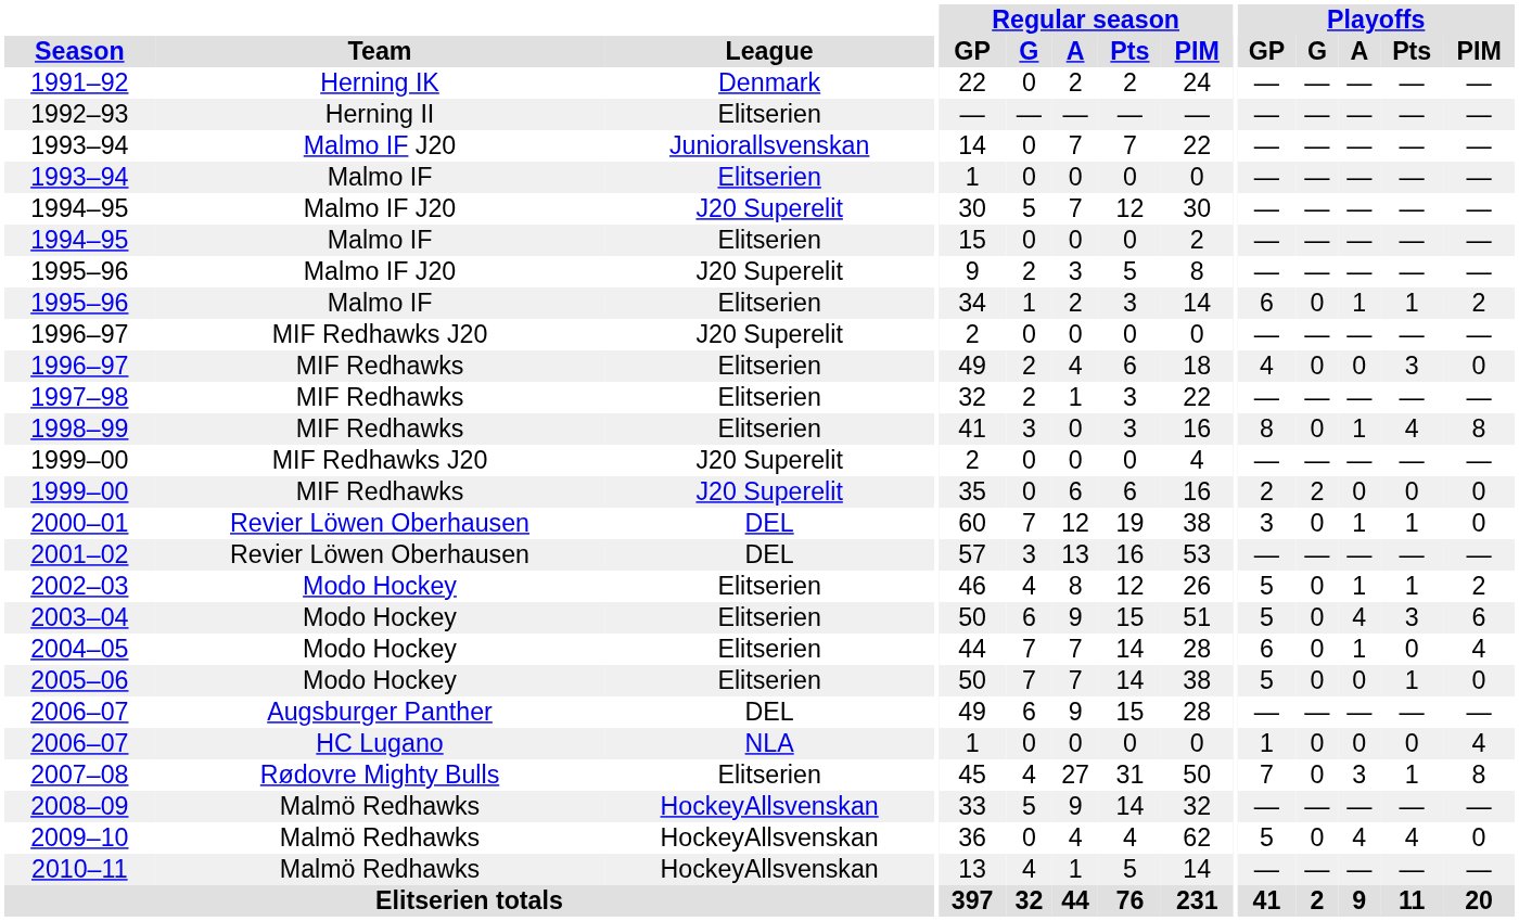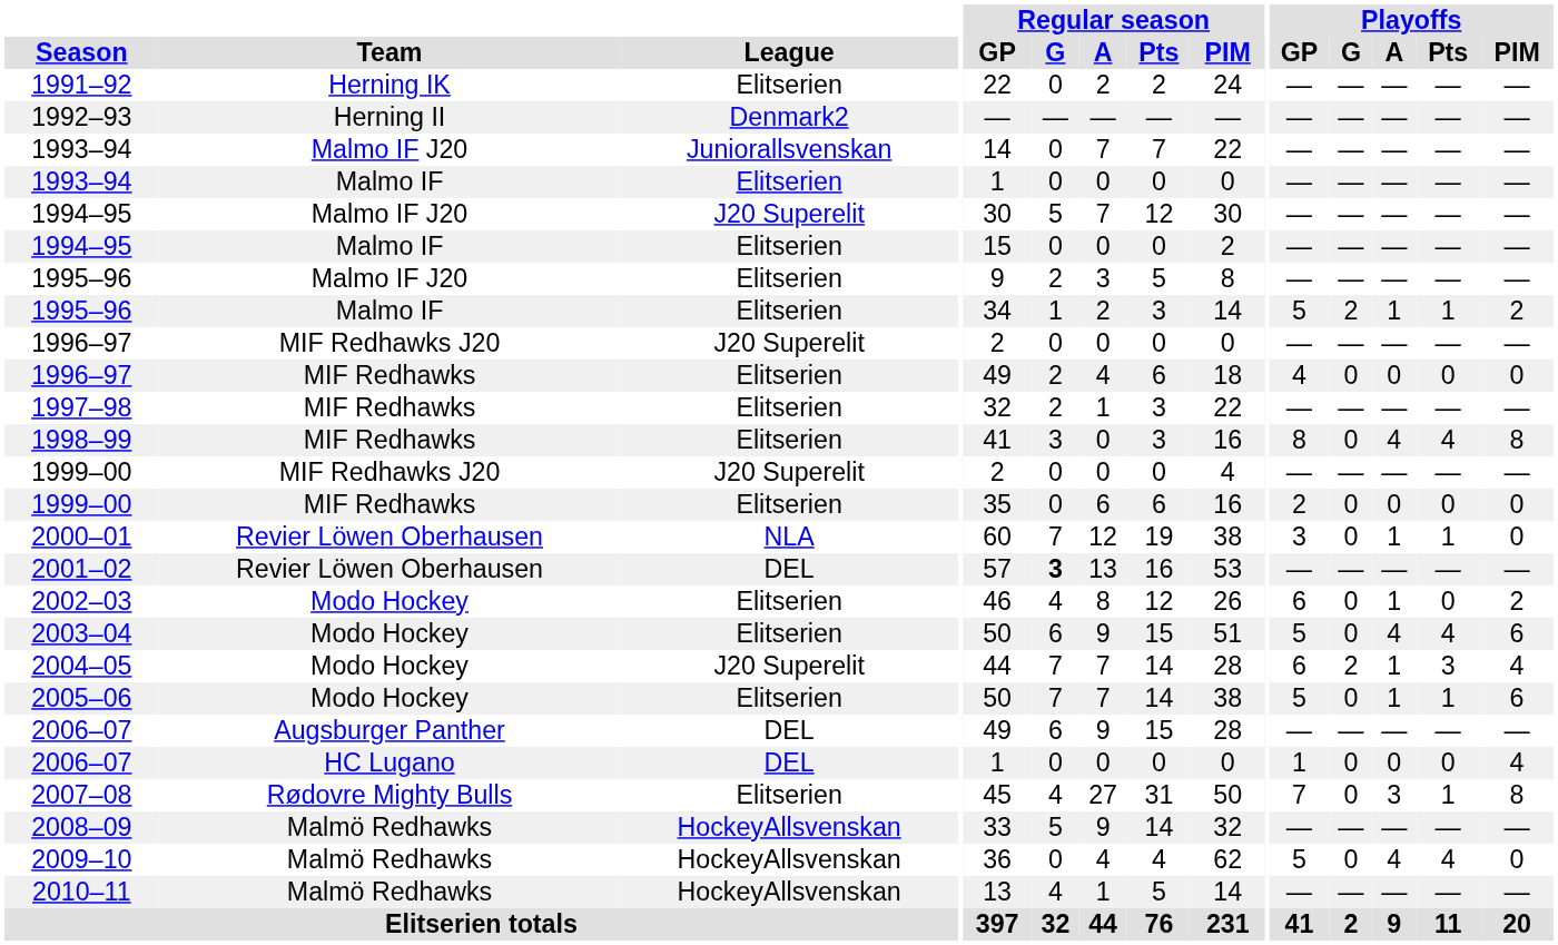1991–92 | League: Denmark -> Elitserien
1992–93 | League: Elitserien -> Denmark2
1995–96 / Malmo IF J20 | League: J20 Superelit -> Elitserien
1995–96 / Malmo IF | Playoffs / GP: 6 -> 5
1995–96 / Malmo IF | Playoffs / G: 0 -> 2
1996–97 / MIF Redhawks | Playoffs / Pts: 3 -> 0
1998–99 | Playoffs / A: 1 -> 4
1999–00 / MIF Redhawks | League: J20 Superelit -> Elitserien
1999–00 / MIF Redhawks | Playoffs / G: 2 -> 0
2000–01 | League: DEL -> NLA
2001–02 | Regular season / G: normal -> bold
2002–03 | Playoffs / GP: 5 -> 6
2002–03 | Playoffs / Pts: 1 -> 0
2003–04 | Playoffs / Pts: 3 -> 4
2004–05 | League: Elitserien -> J20 Superelit
2004–05 | Playoffs / G: 0 -> 2
2004–05 | Playoffs / Pts: 0 -> 3
2005–06 | Playoffs / A: 0 -> 1
2005–06 | Playoffs / PIM: 0 -> 6
2006–07 / HC Lugano | League: NLA -> DEL
